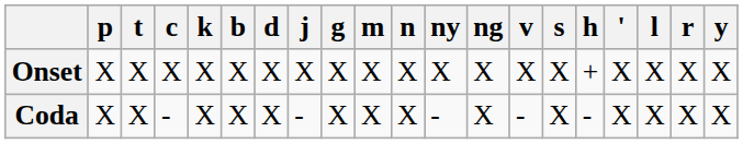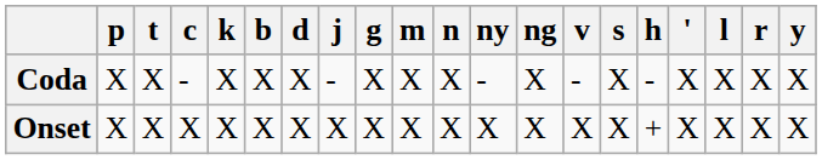rows swapped: Onset <-> Coda
